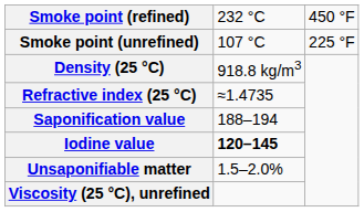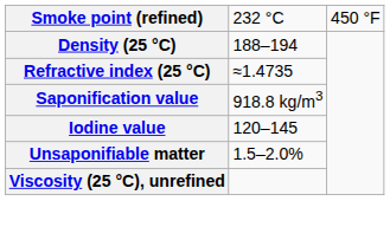- row: Smoke point (unrefined) | 107 °C | 225 °F
Density (25 °C) | column 2: 918.8 kg/m3 -> 188–194
Saponification value | column 2: 188–194 -> 918.8 kg/m3
Iodine value | column 2: bold -> normal
